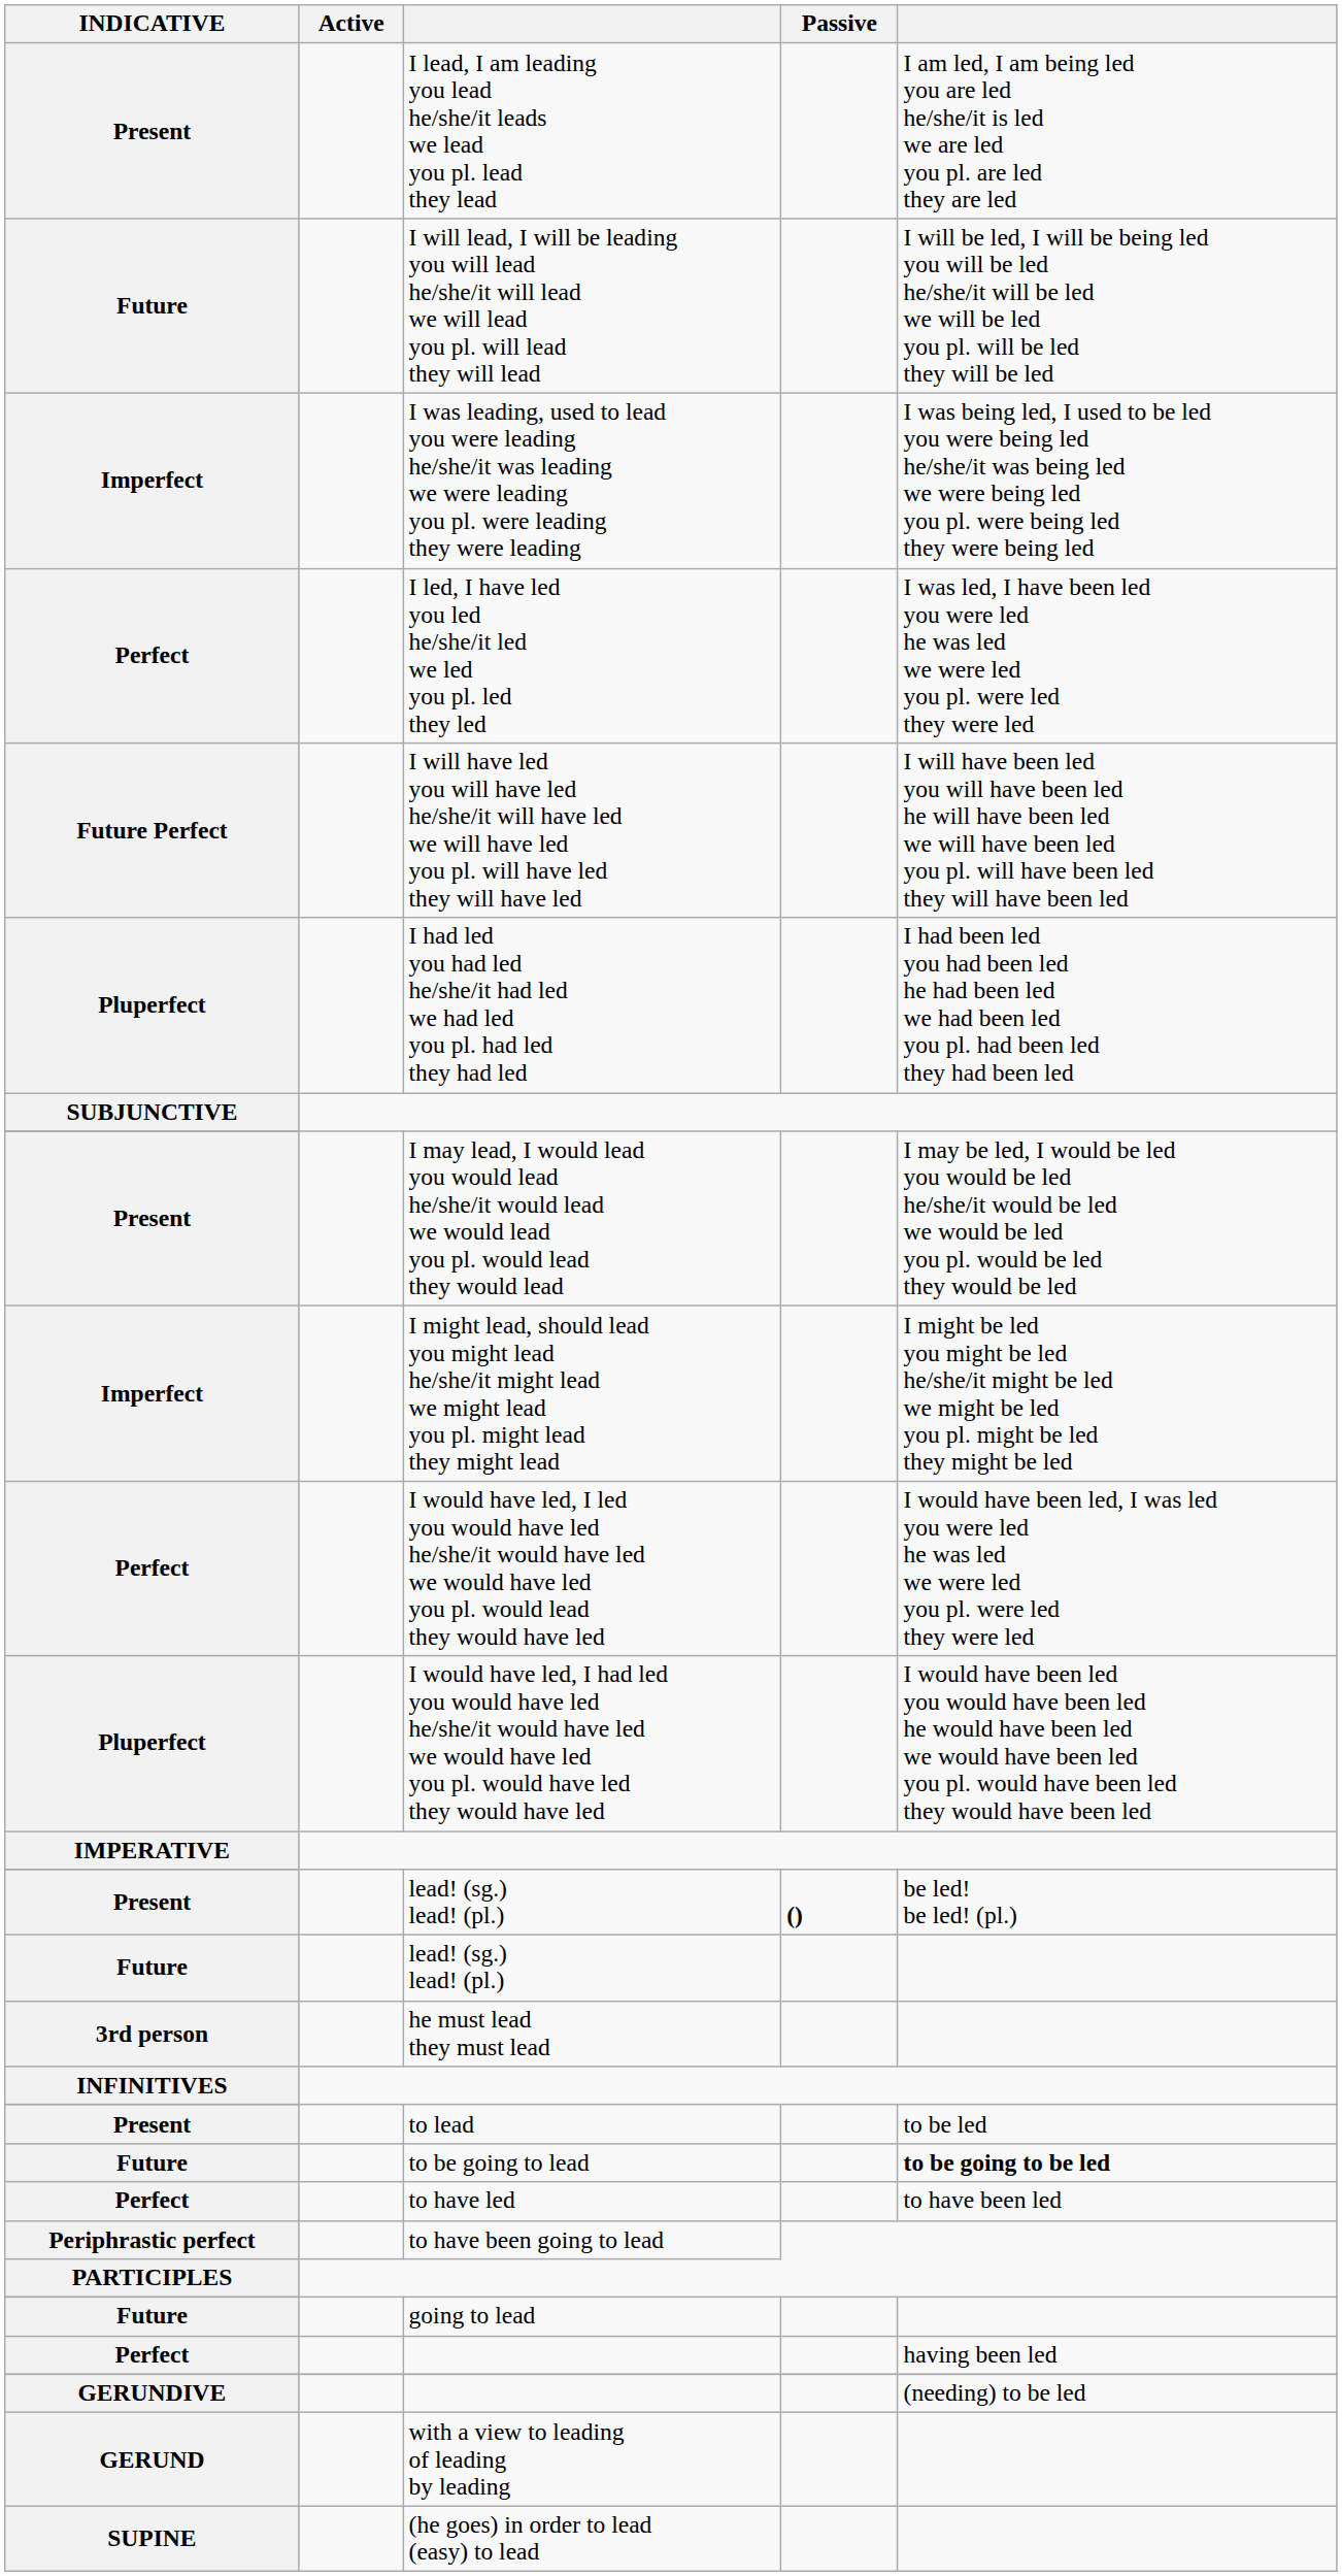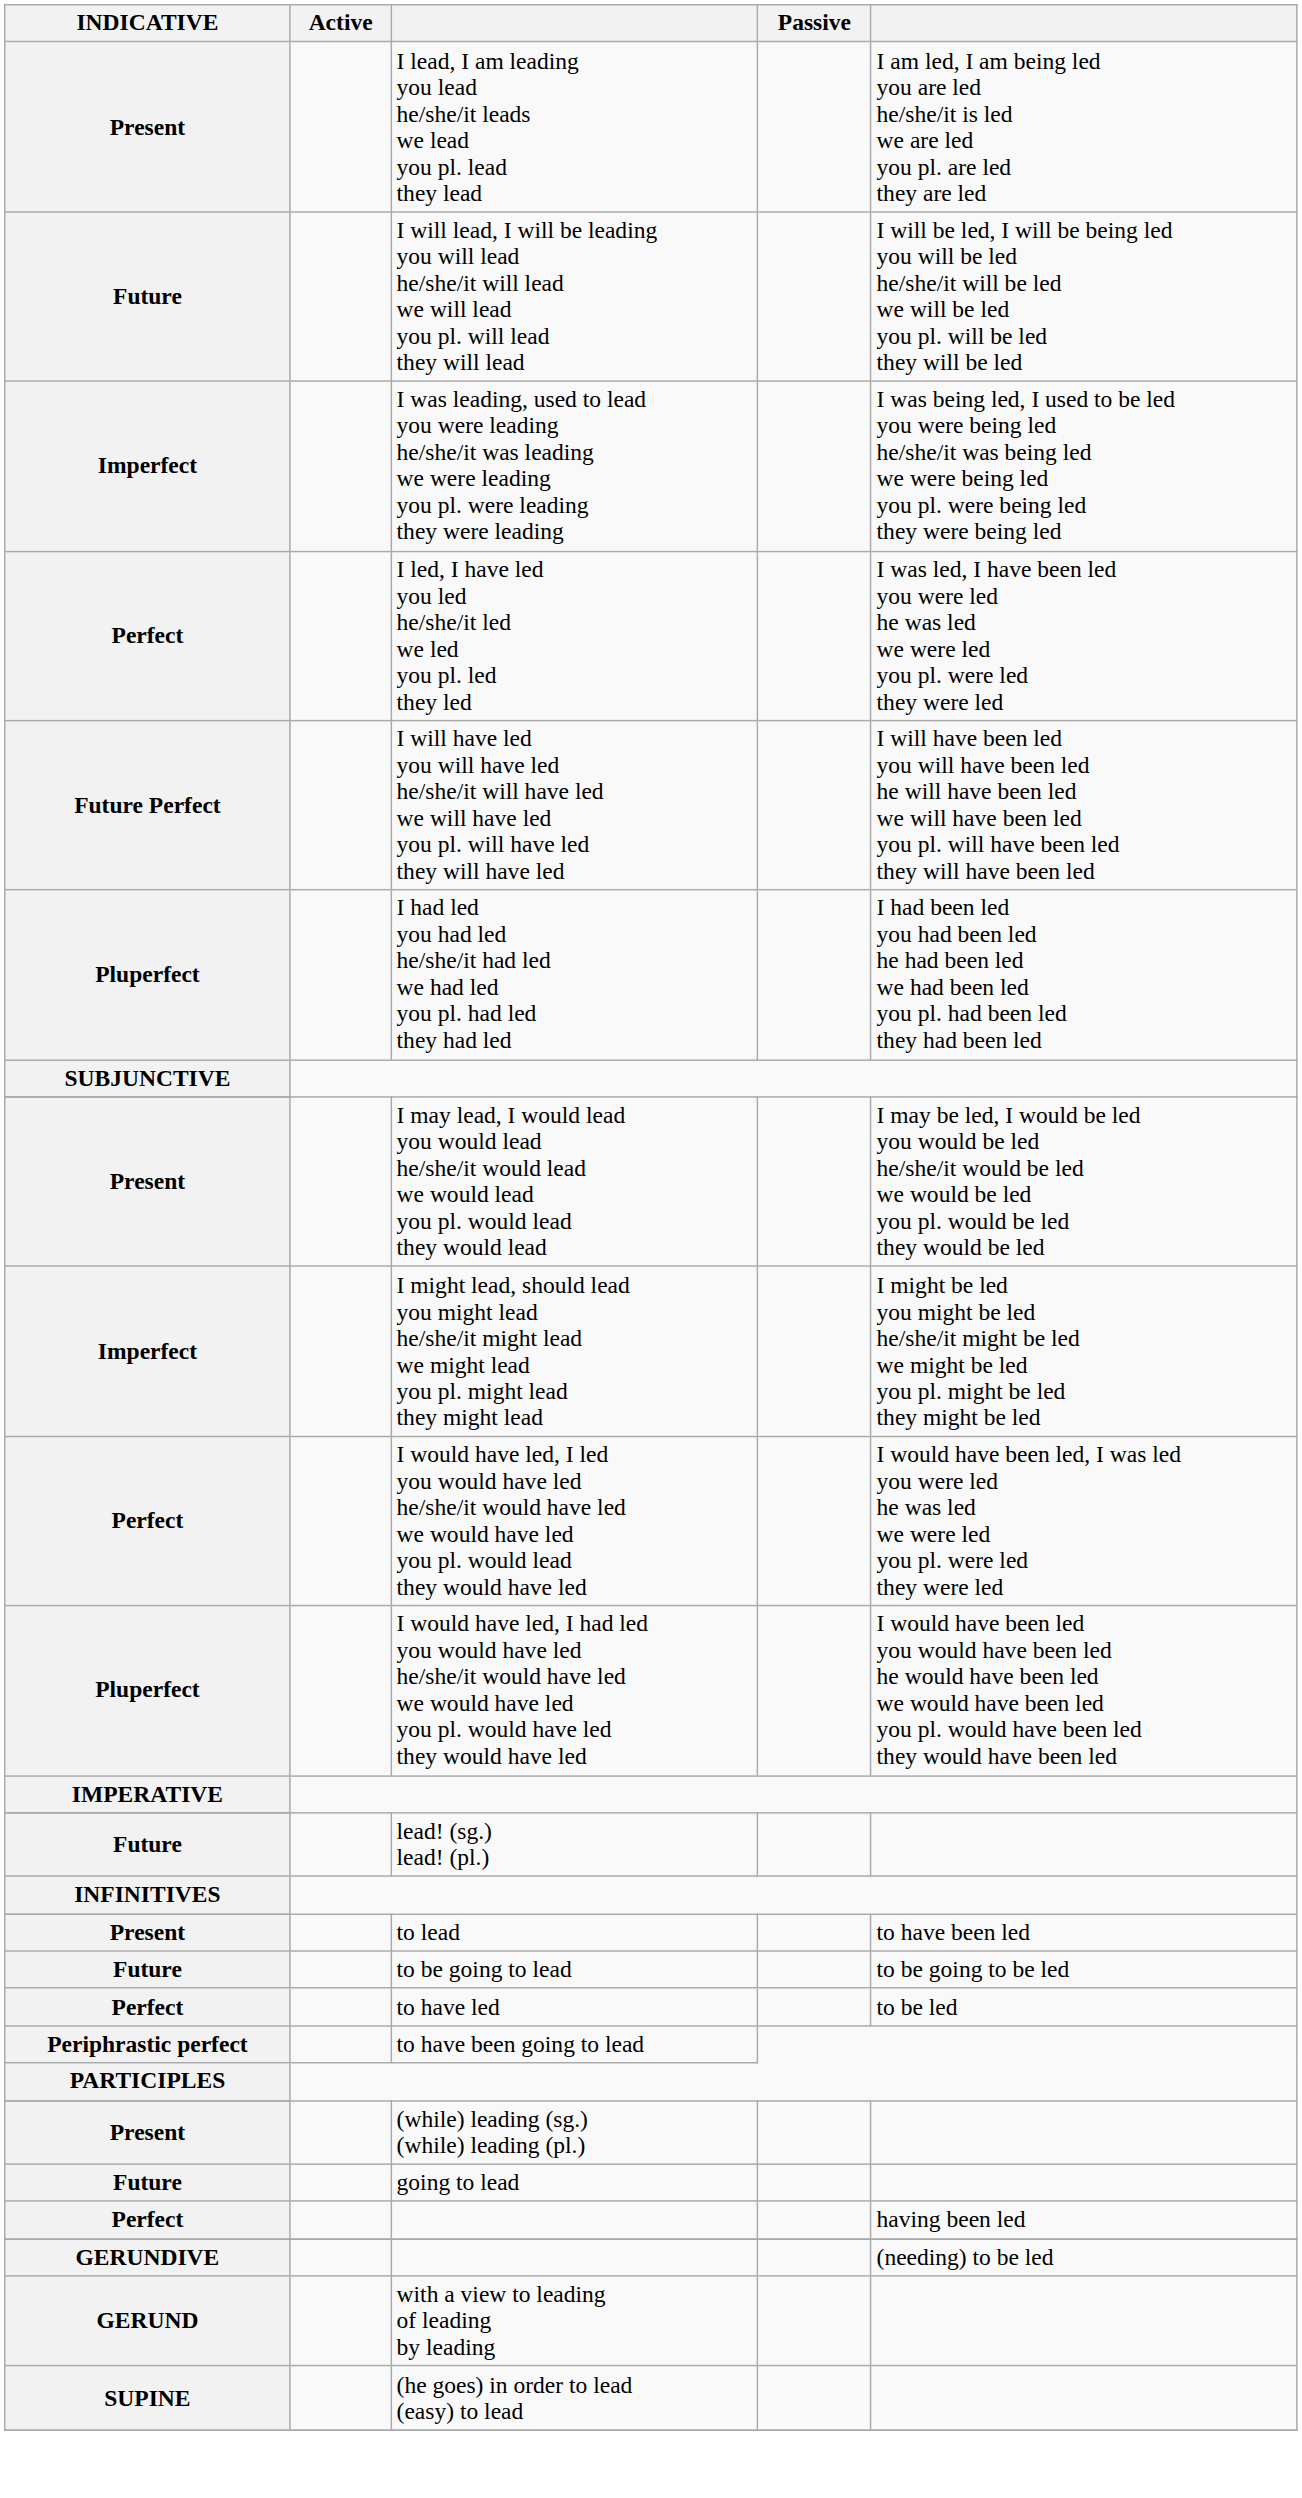- row: Present | lead! (sg.) lead! (pl.) | () | be led! be led! (pl.)
- row: 3rd person | he must lead they must lead
to lead | column 5: to be led -> to have been led
to be going to lead | column 5: bold -> normal
to have led | column 5: to have been led -> to be led
+ row: Present | (while) leading (sg.) (while) leading (pl.)
